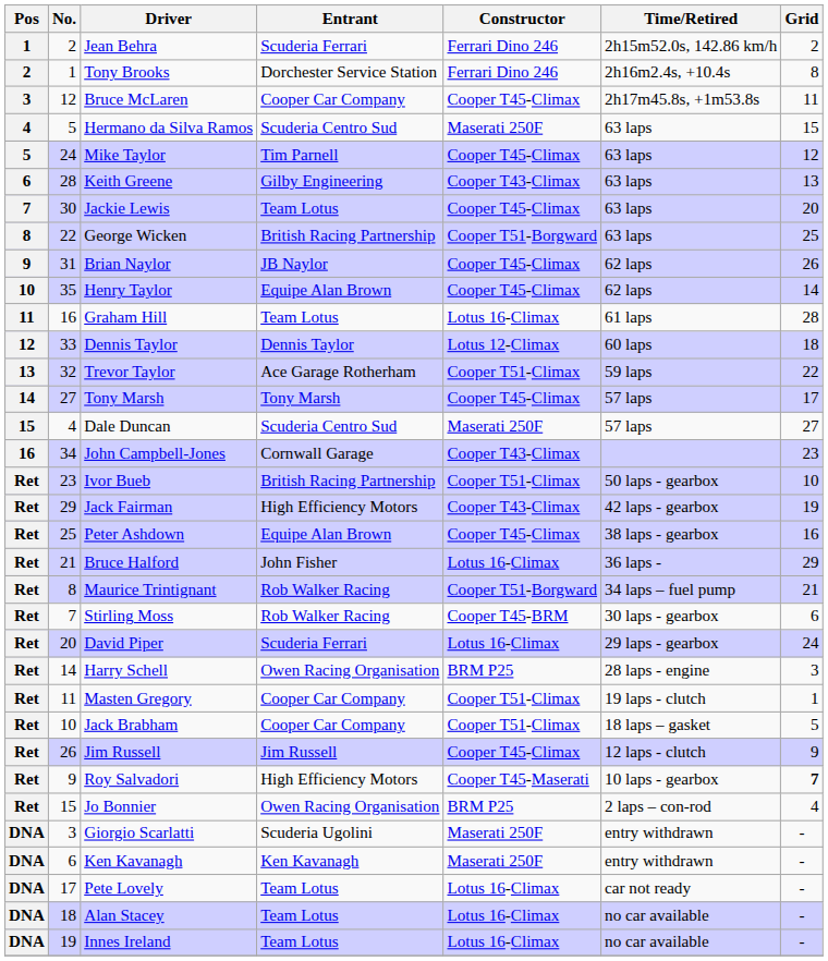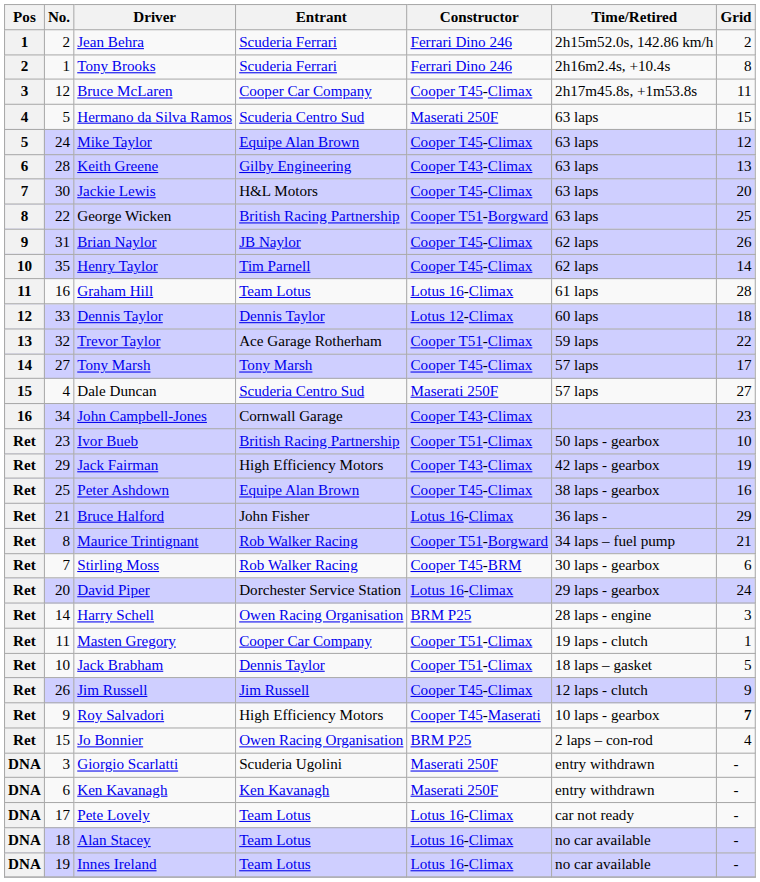Tony Brooks | Entrant: Dorchester Service Station -> Scuderia Ferrari
Mike Taylor | Entrant: Tim Parnell -> Equipe Alan Brown
Jackie Lewis | Entrant: Team Lotus -> H&L Motors
Henry Taylor | Entrant: Equipe Alan Brown -> Tim Parnell
David Piper | Entrant: Scuderia Ferrari -> Dorchester Service Station
Jack Brabham | Entrant: Cooper Car Company -> Dennis Taylor
